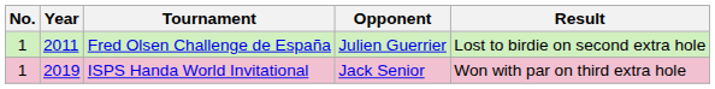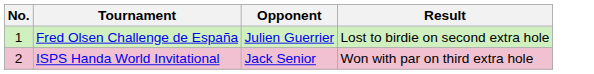- column: Year | 2011 | 2019
ISPS Handa World Invitational | No.: 1 -> 2
